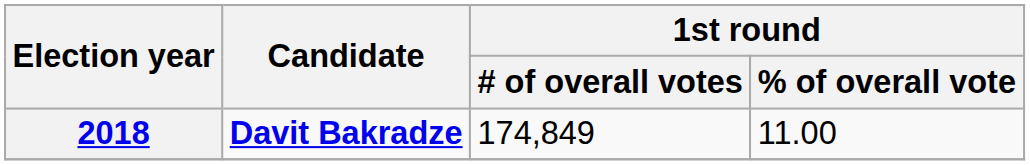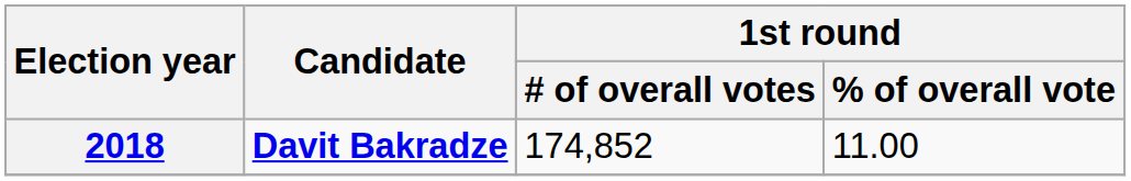2018 | 1st round / # of overall votes: 174,849 -> 174,852
